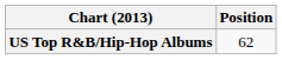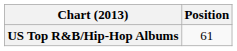US Top R&B/Hip-Hop Albums | Position: 62 -> 61
